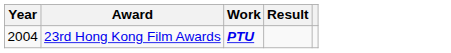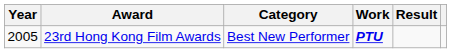+ column: Category | Best New Performer
23rd Hong Kong Film Awards | Year: 2004 -> 2005
